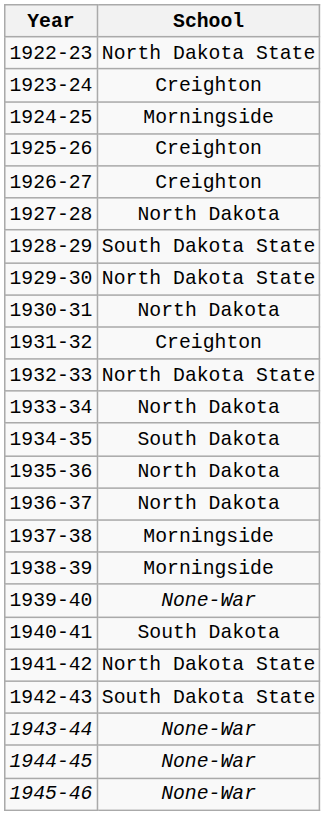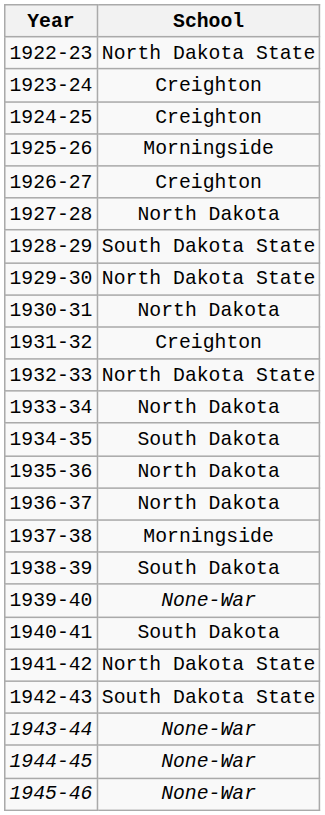1924-25 | School: Morningside -> Creighton
1925-26 | School: Creighton -> Morningside
1938-39 | School: Morningside -> South Dakota
